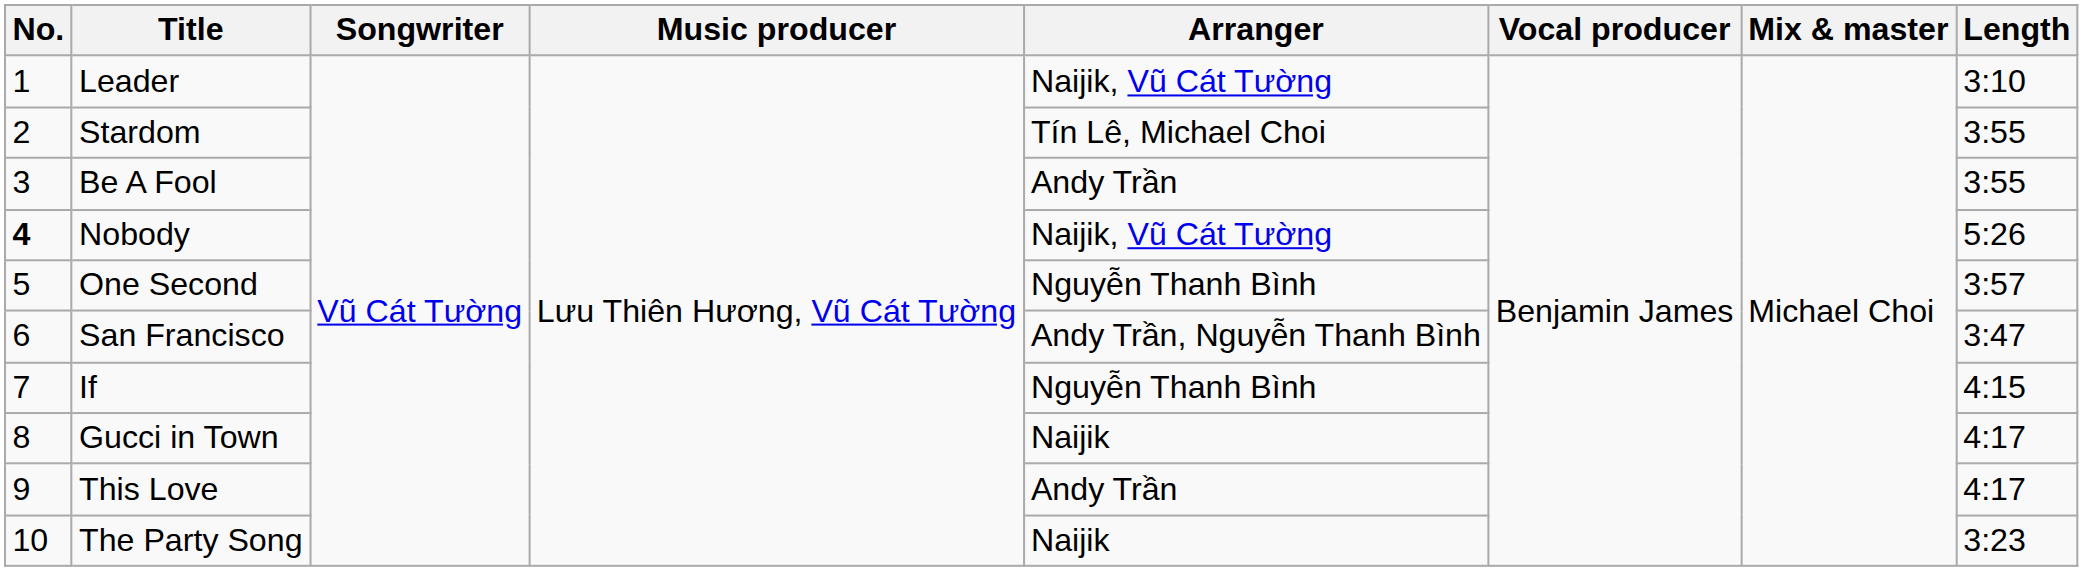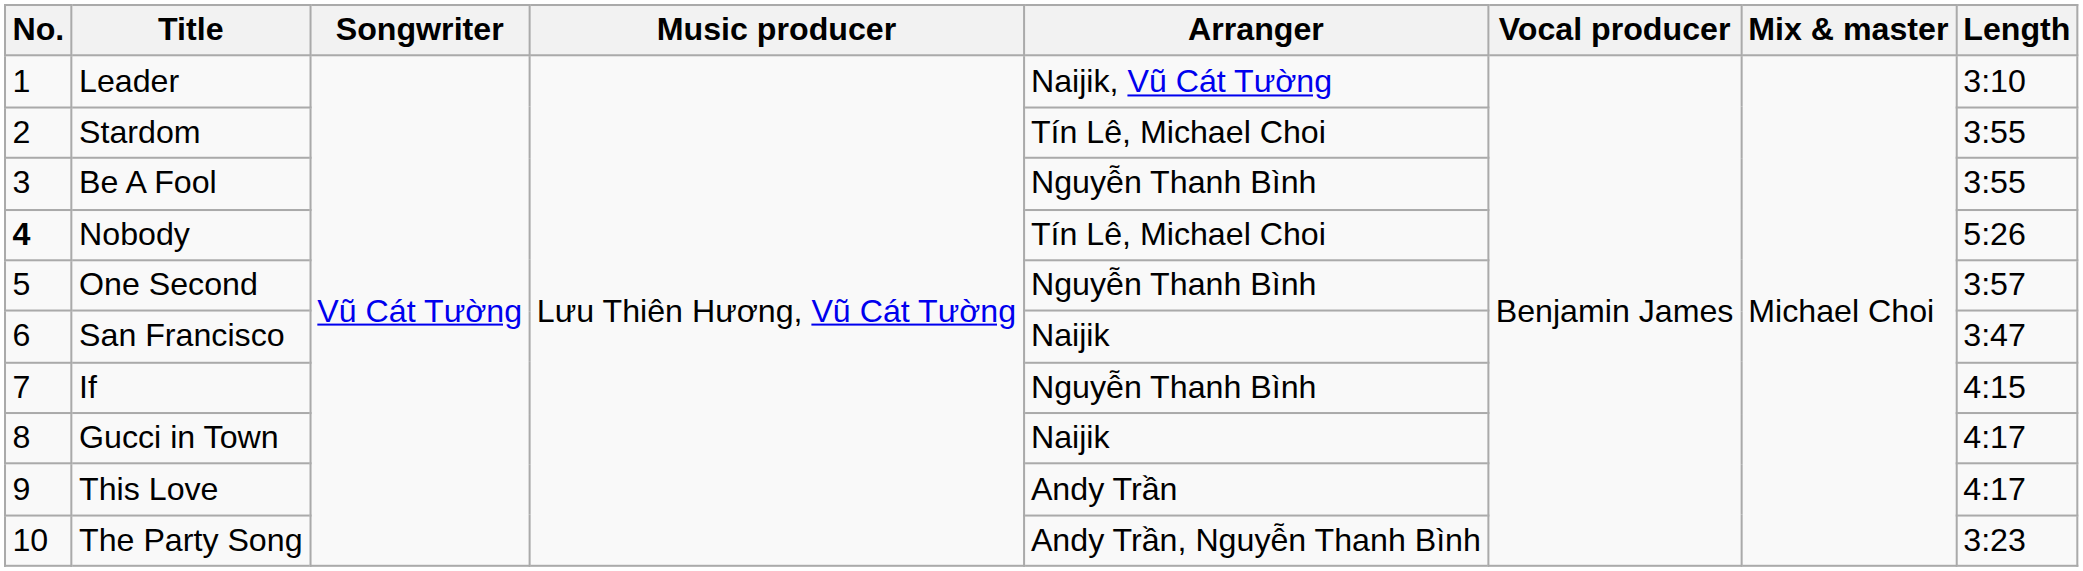Be A Fool | Arranger: Andy Trần -> Nguyễn Thanh Bình
Nobody | Arranger: Naijik, Vũ Cát Tường -> Tín Lê, Michael Choi
San Francisco | Arranger: Andy Trần, Nguyễn Thanh Bình -> Naijik
The Party Song | Arranger: Naijik -> Andy Trần, Nguyễn Thanh Bình
